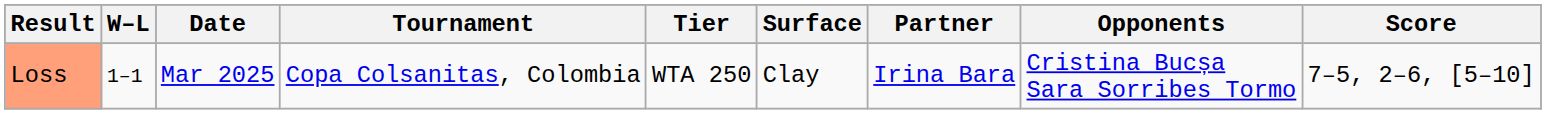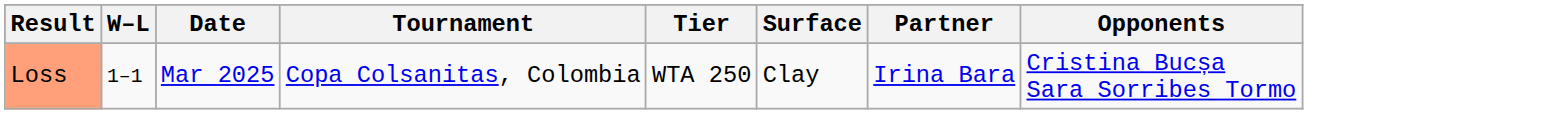- column: Score | 7–5, 2–6, [5–10]
